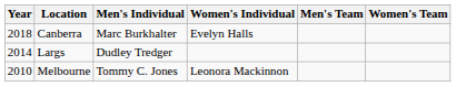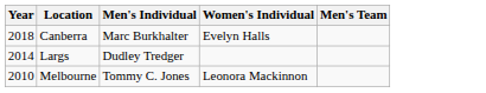- column: Women's Team
